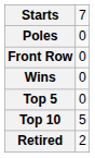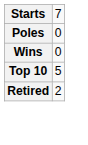- row: Front Row | 0
- row: Top 5 | 0
